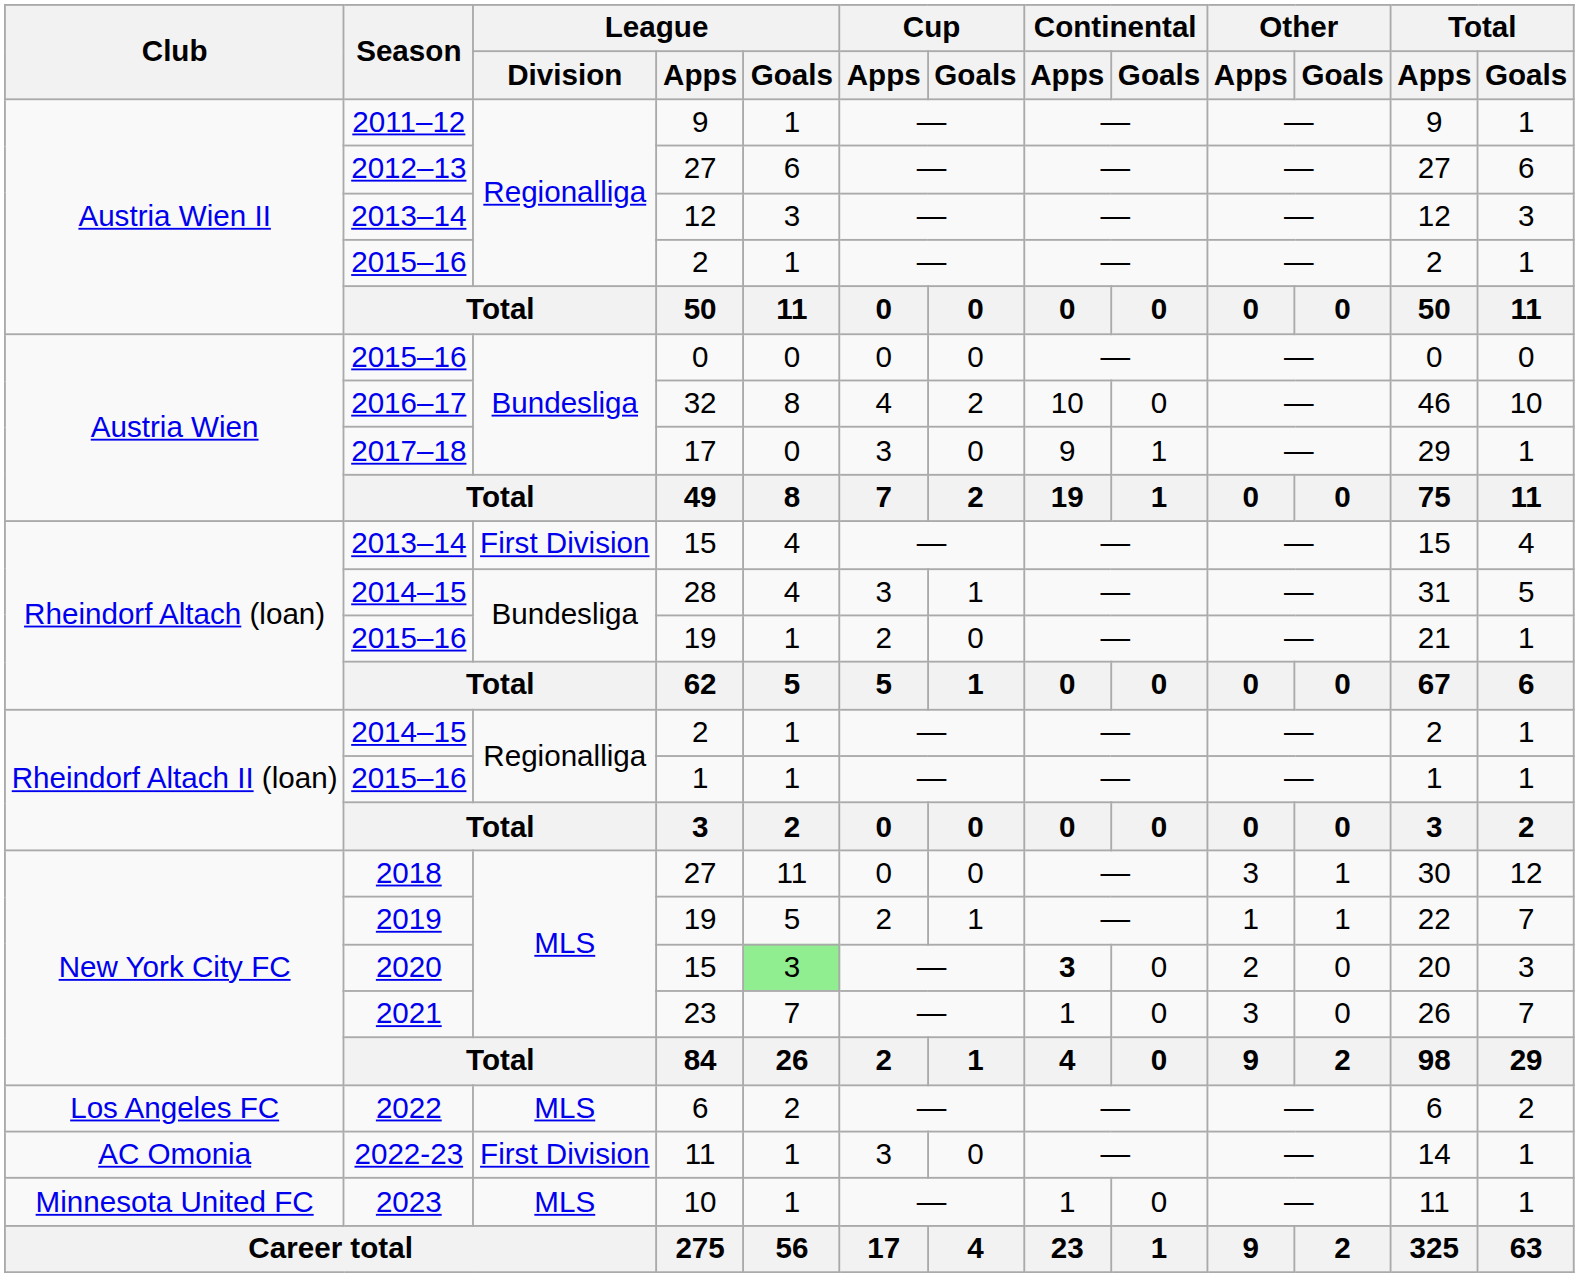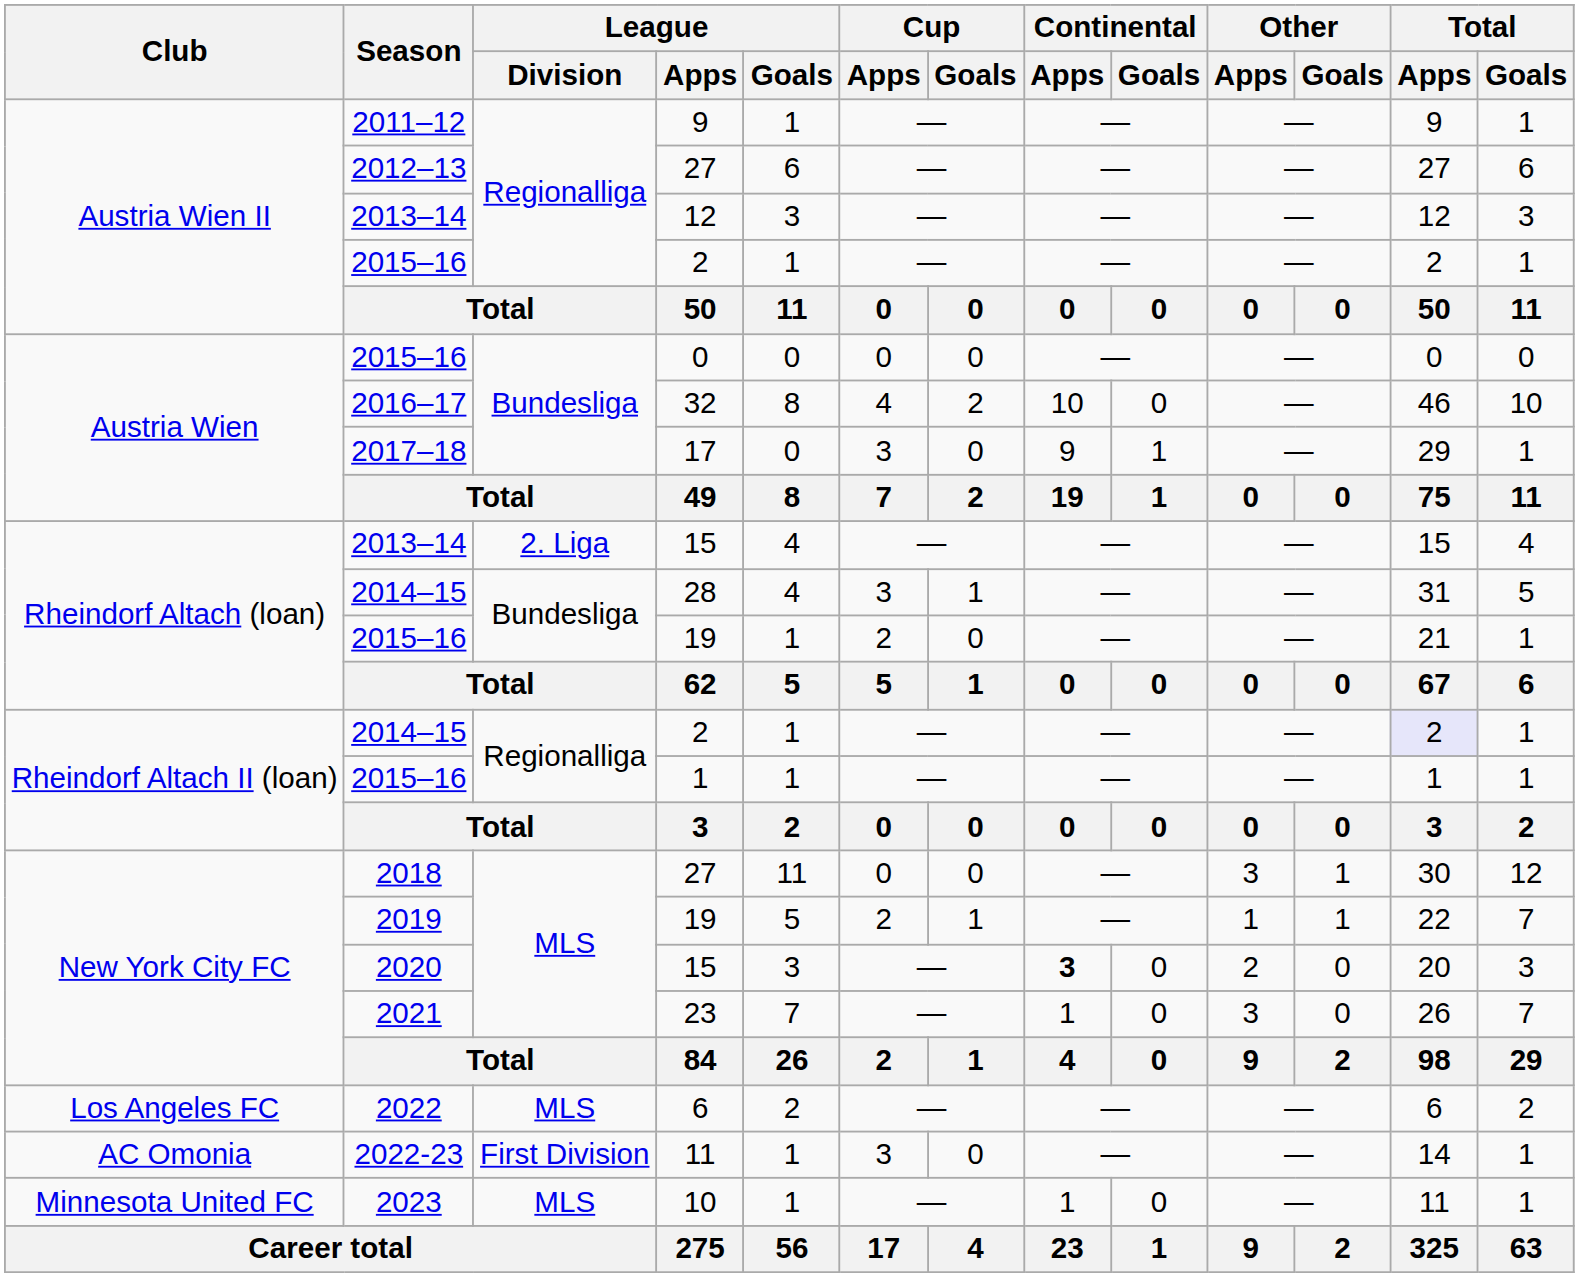2013–14 / 15 | League / Division: First Division -> 2. Liga
2014–15 / 2 | Total / Apps: no background -> lavender background
2020 / 15 | League / Goals: lightgreen background -> no background
